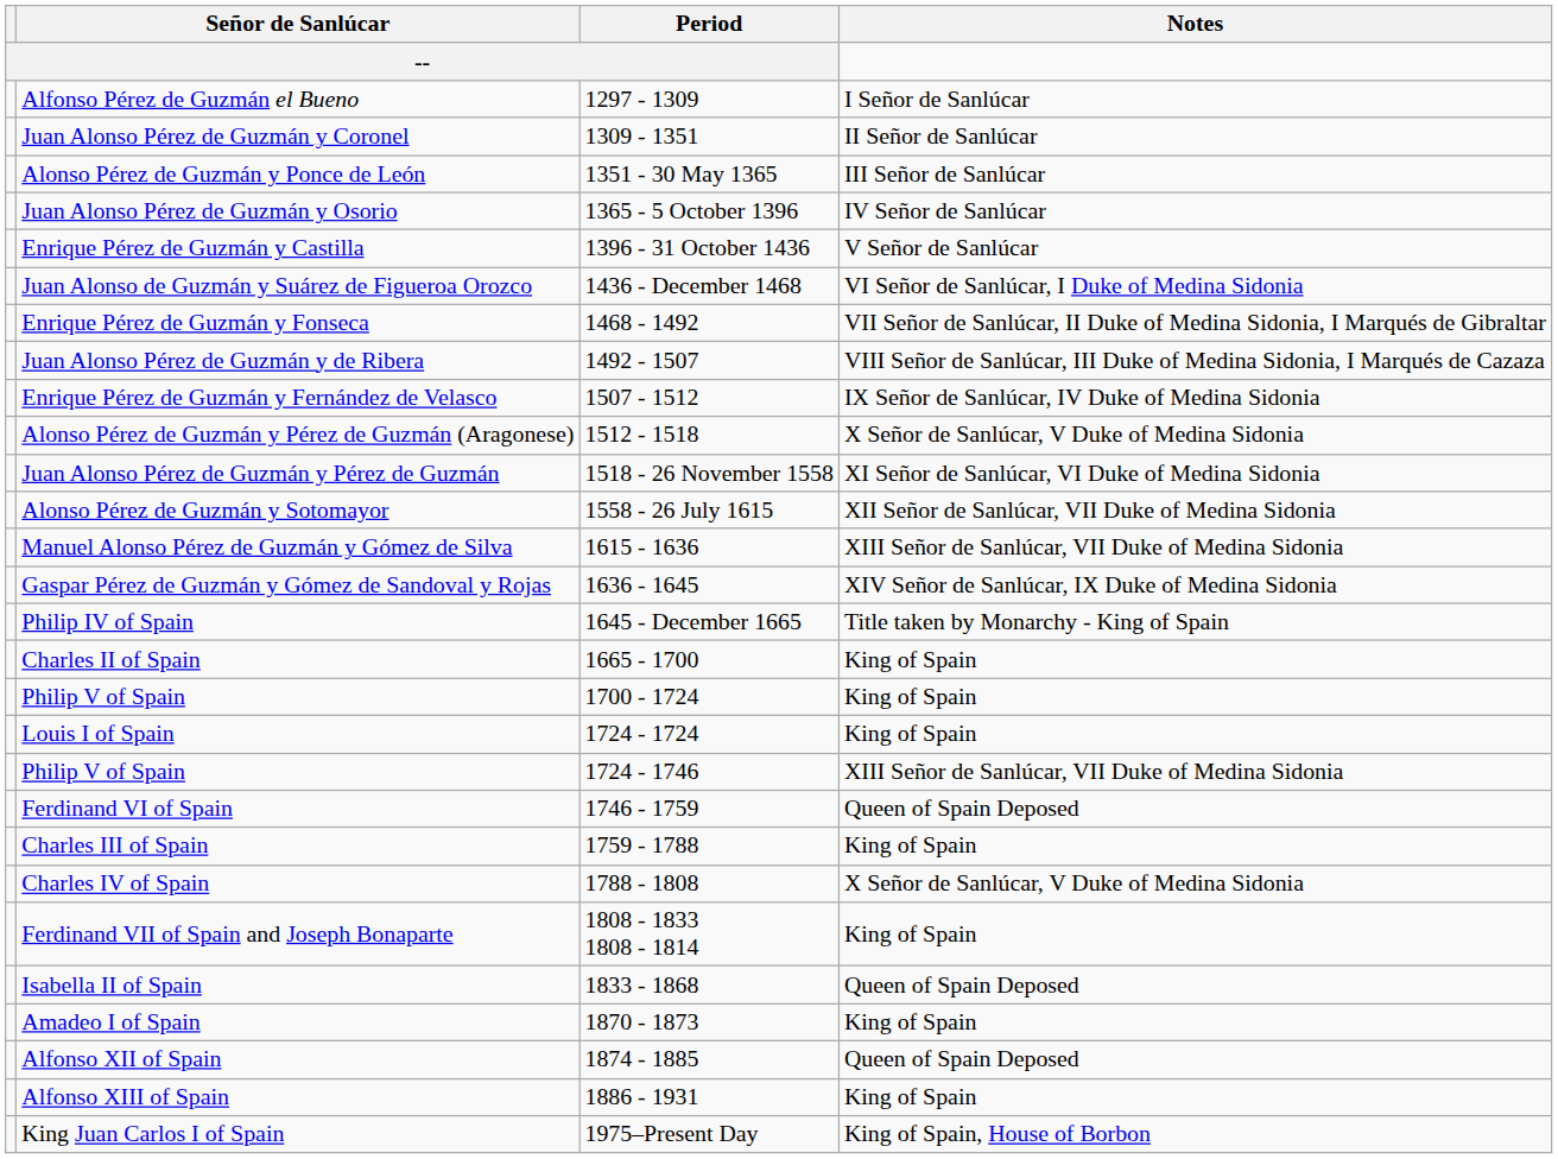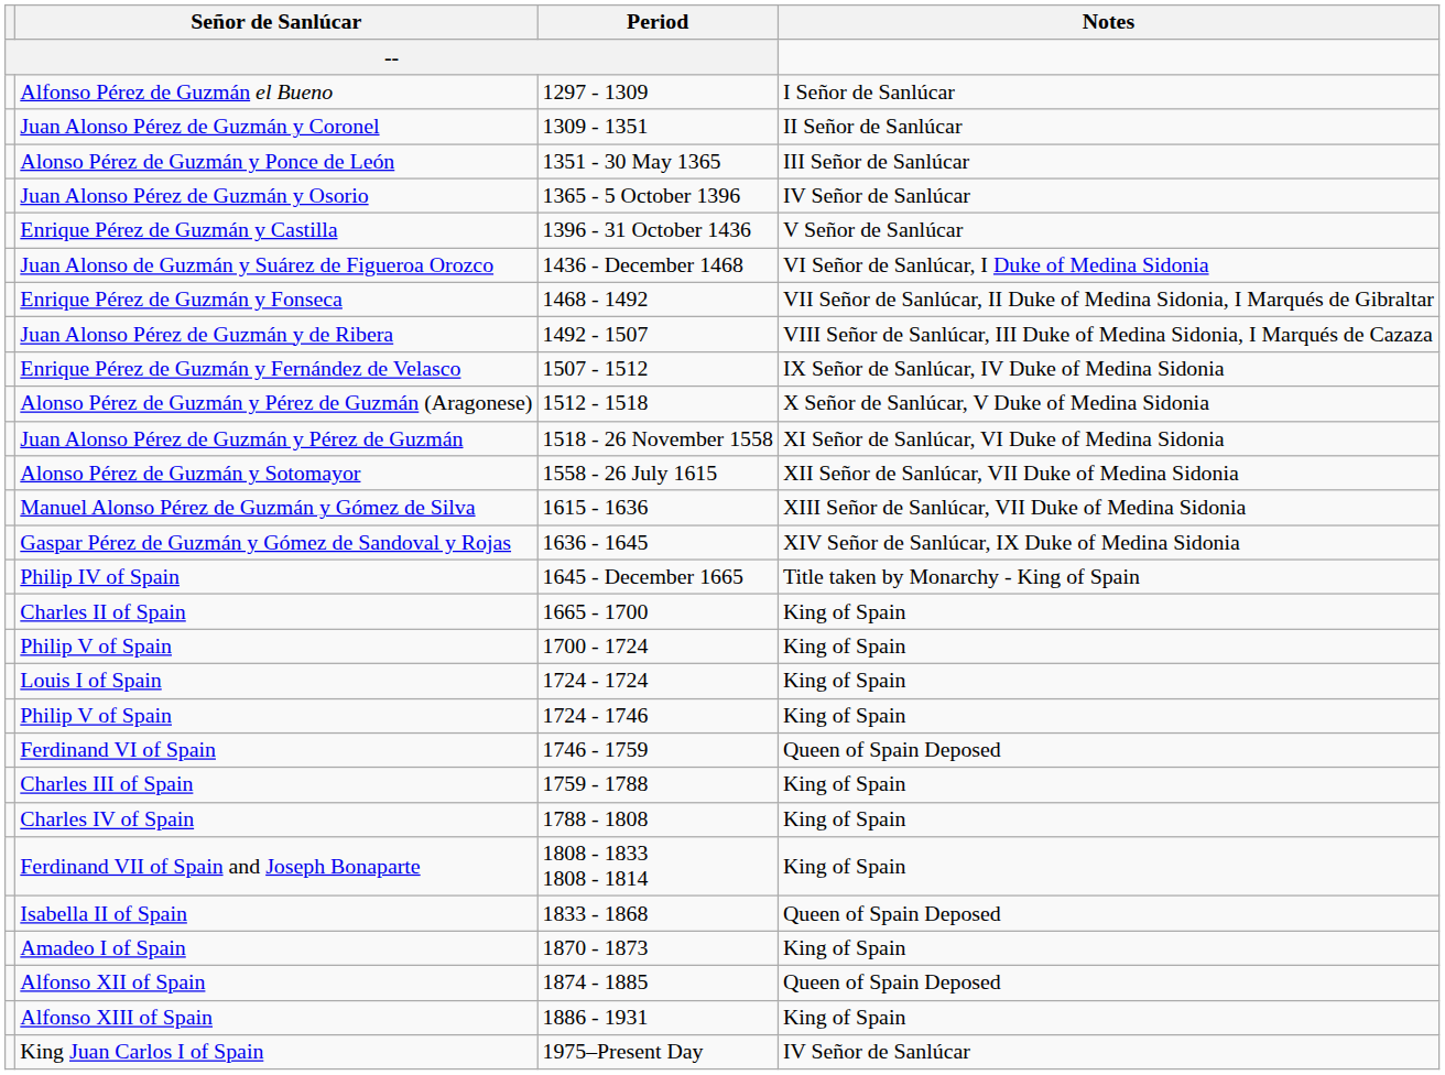Philip V of Spain / 1724 - 1746 | Notes: XIII Señor de Sanlúcar, VII Duke of Medina Sidonia -> King of Spain
Charles IV of Spain | Notes: X Señor de Sanlúcar, V Duke of Medina Sidonia -> King of Spain
King Juan Carlos I of Spain | Notes: King of Spain, House of Borbon -> IV Señor de Sanlúcar
